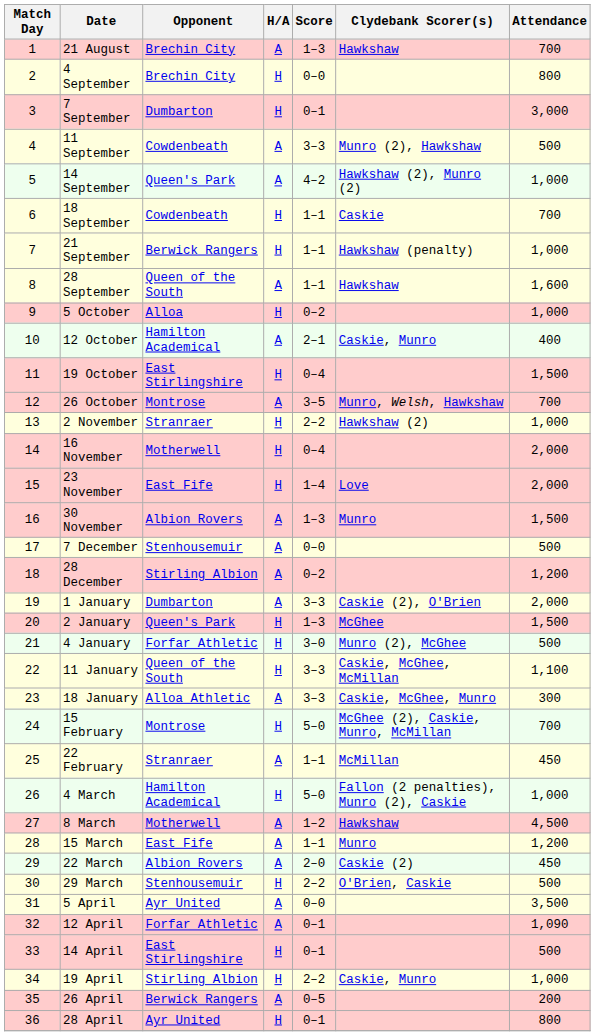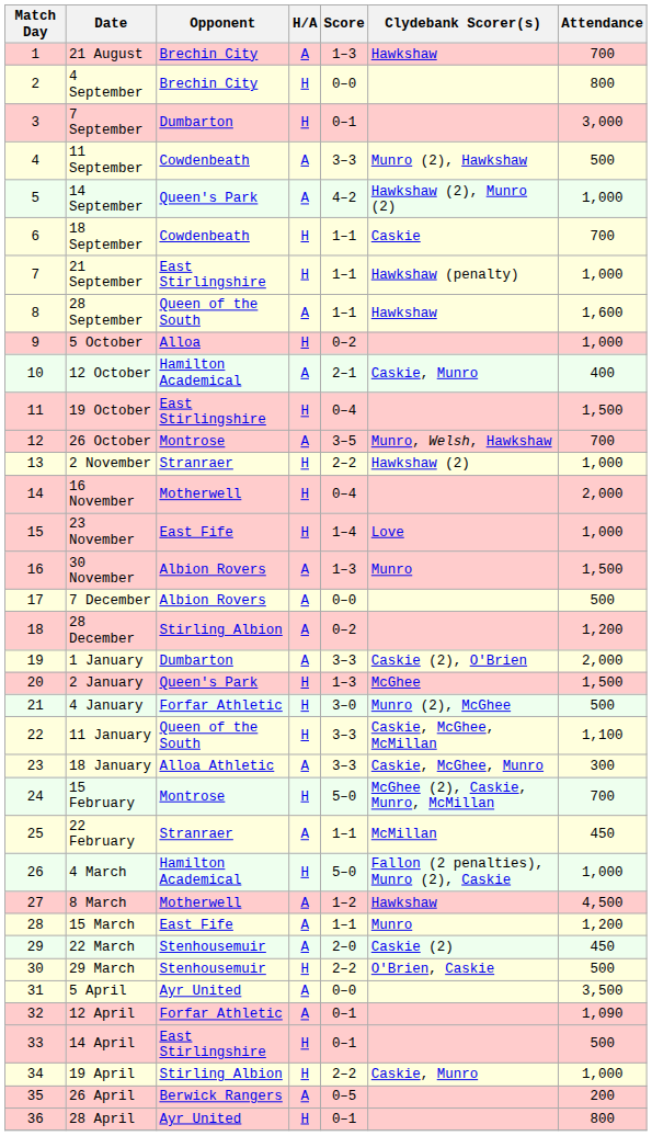21 September | Opponent: Berwick Rangers -> East Stirlingshire
23 November | Attendance: 2,000 -> 1,000
7 December | Opponent: Stenhousemuir -> Albion Rovers
22 March | Opponent: Albion Rovers -> Stenhousemuir
